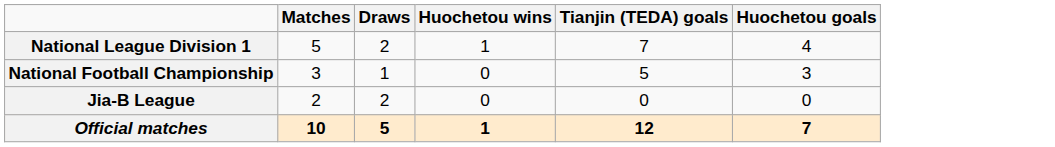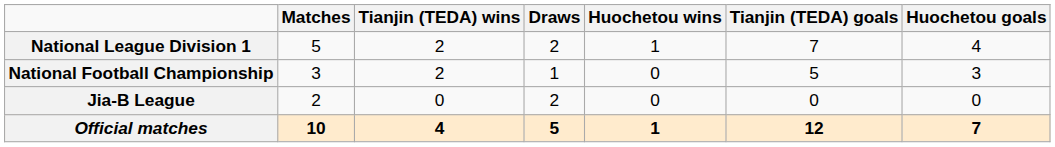+ column: Tianjin (TEDA) wins | 2 | 2 | 0 | 4
